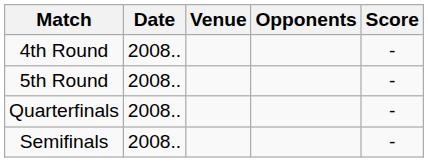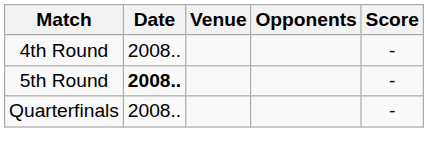5th Round | Date: normal -> bold
- row: Semifinals | 2008.. | -
